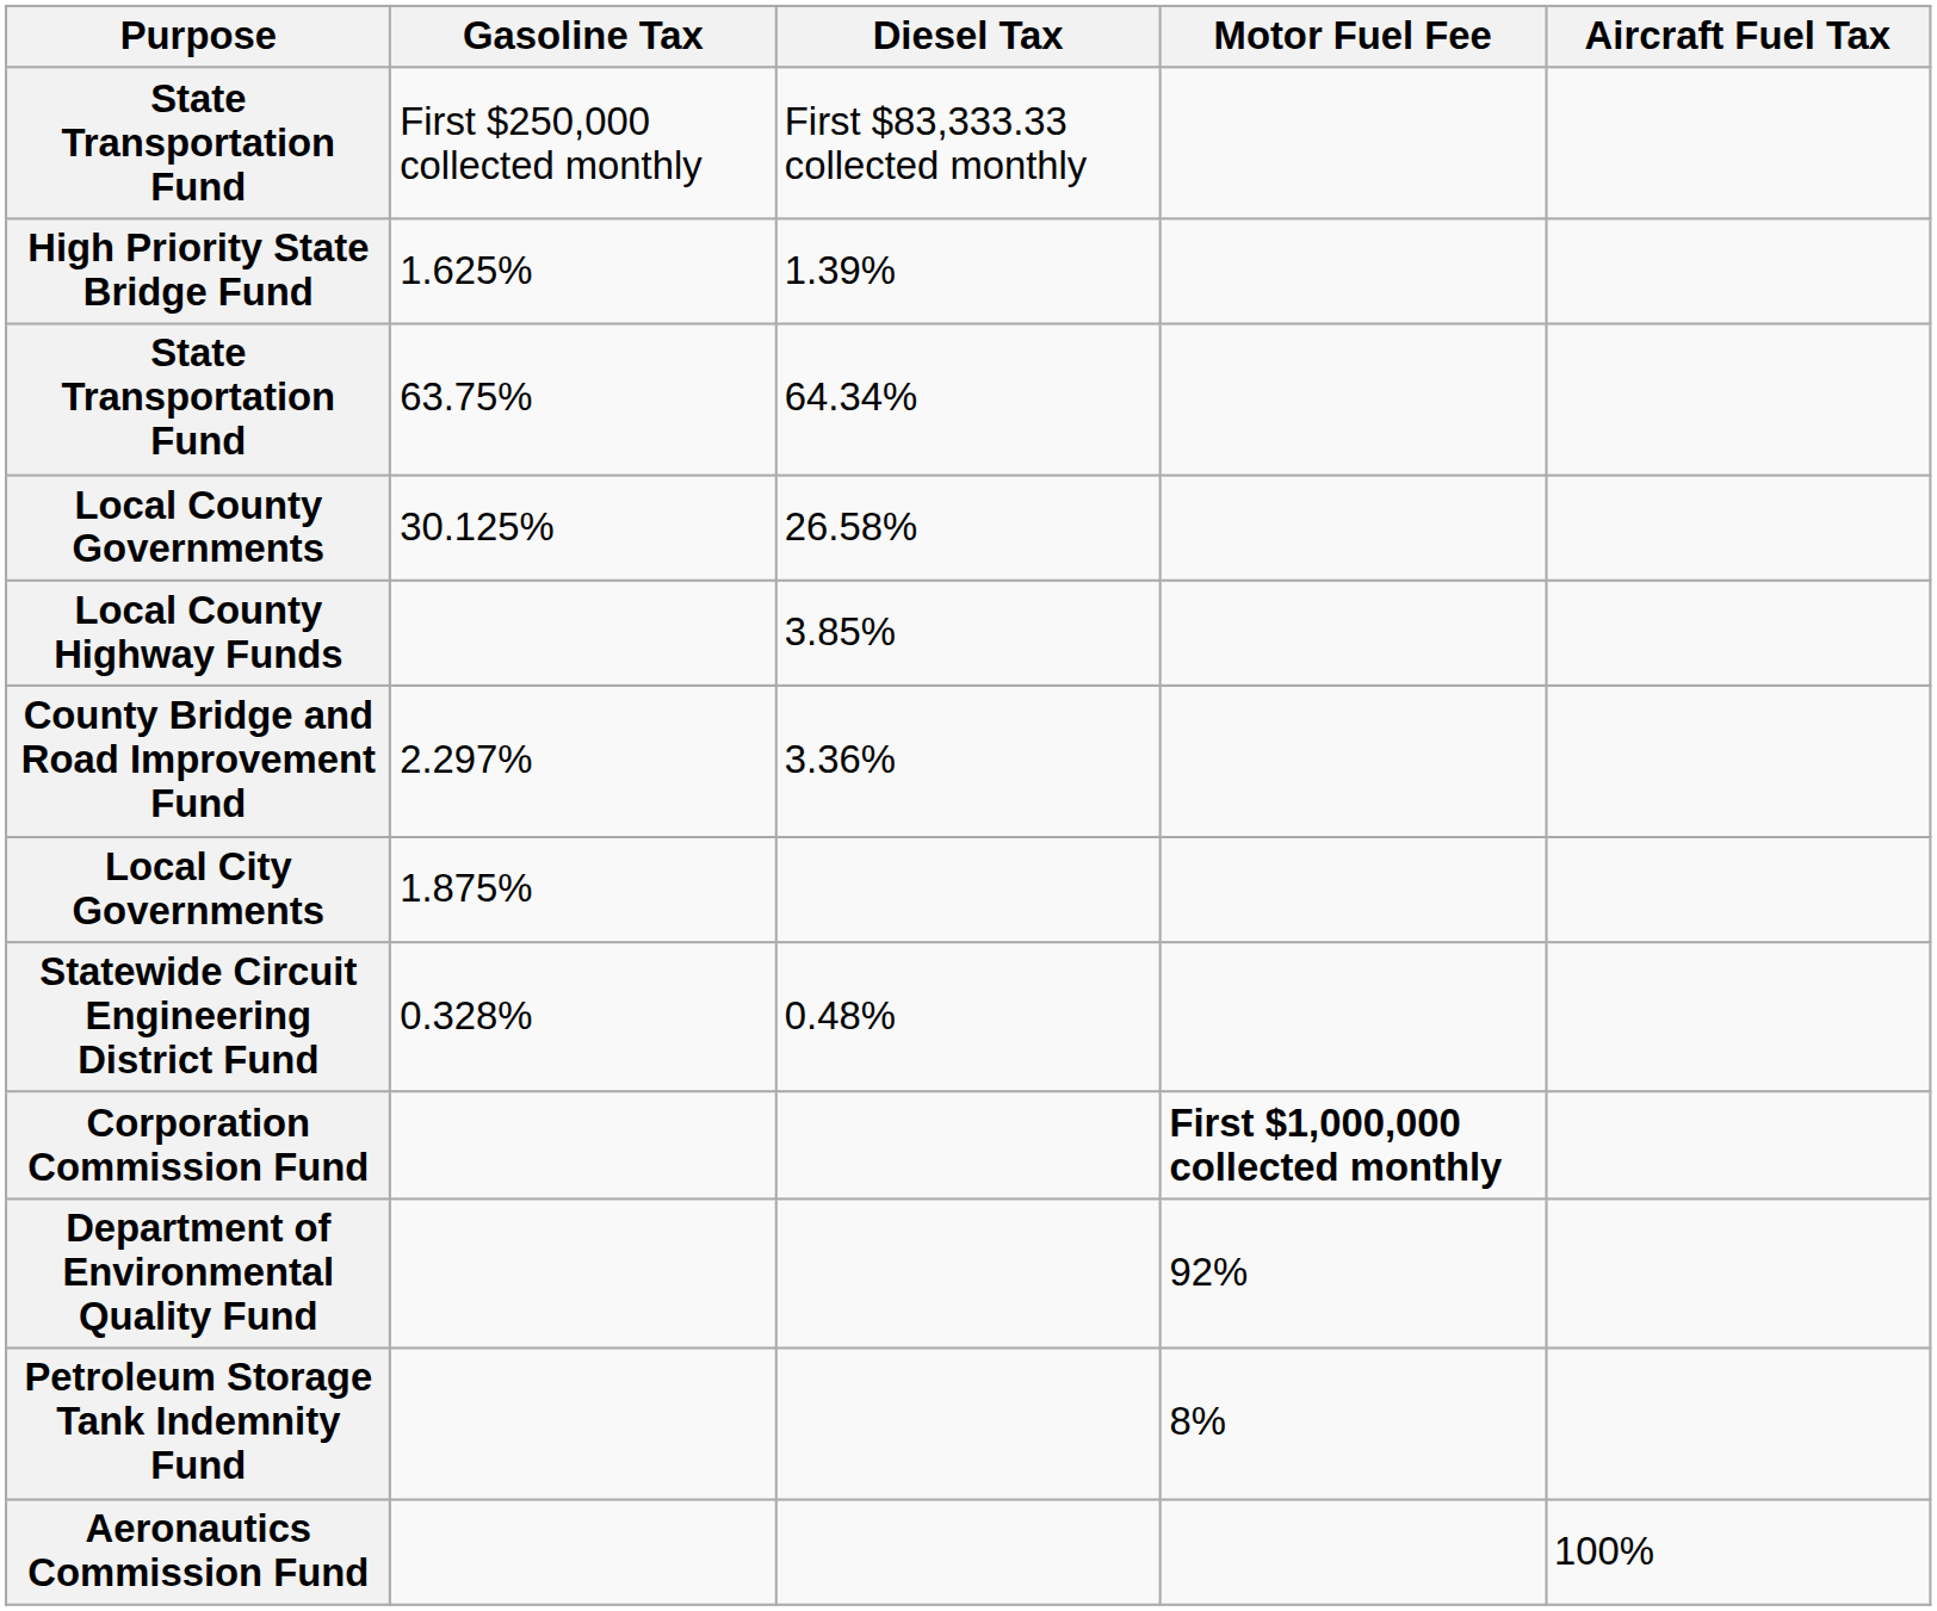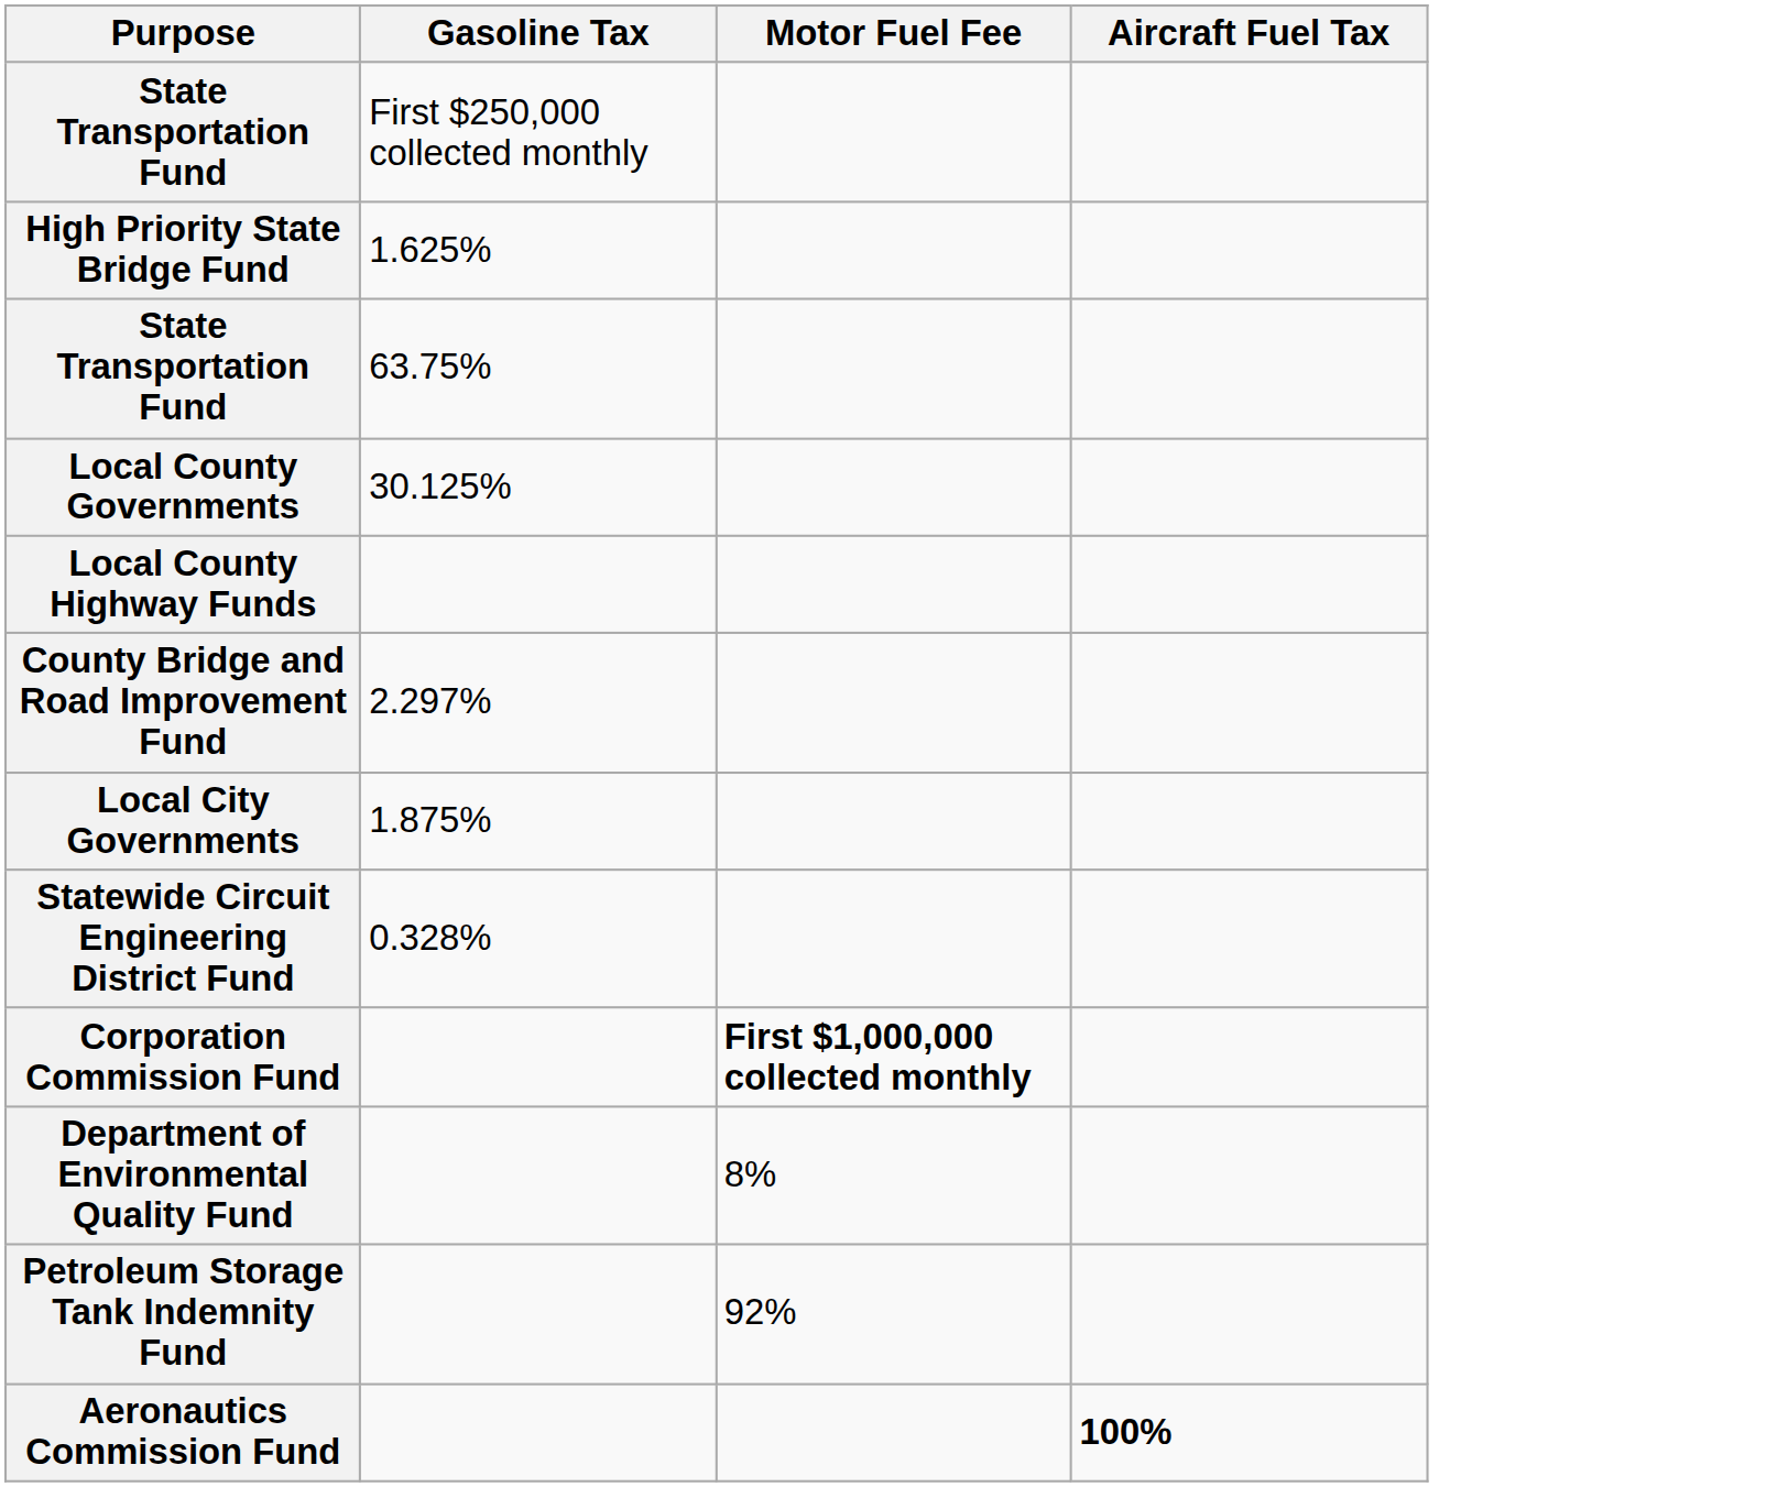- column: Diesel Tax | First $83,333.33 collected monthly | 1.39% | 64.34% | 26.58% | 3.85% | 3.36% | 0.48%
Department of Environmental Quality Fund | Motor Fuel Fee: 92% -> 8%
Petroleum Storage Tank Indemnity Fund | Motor Fuel Fee: 8% -> 92%
Aeronautics Commission Fund | Aircraft Fuel Tax: normal -> bold
